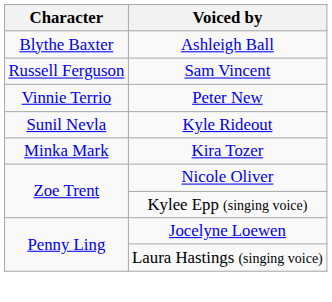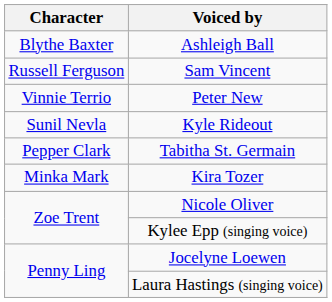+ row: Pepper Clark | Tabitha St. Germain
